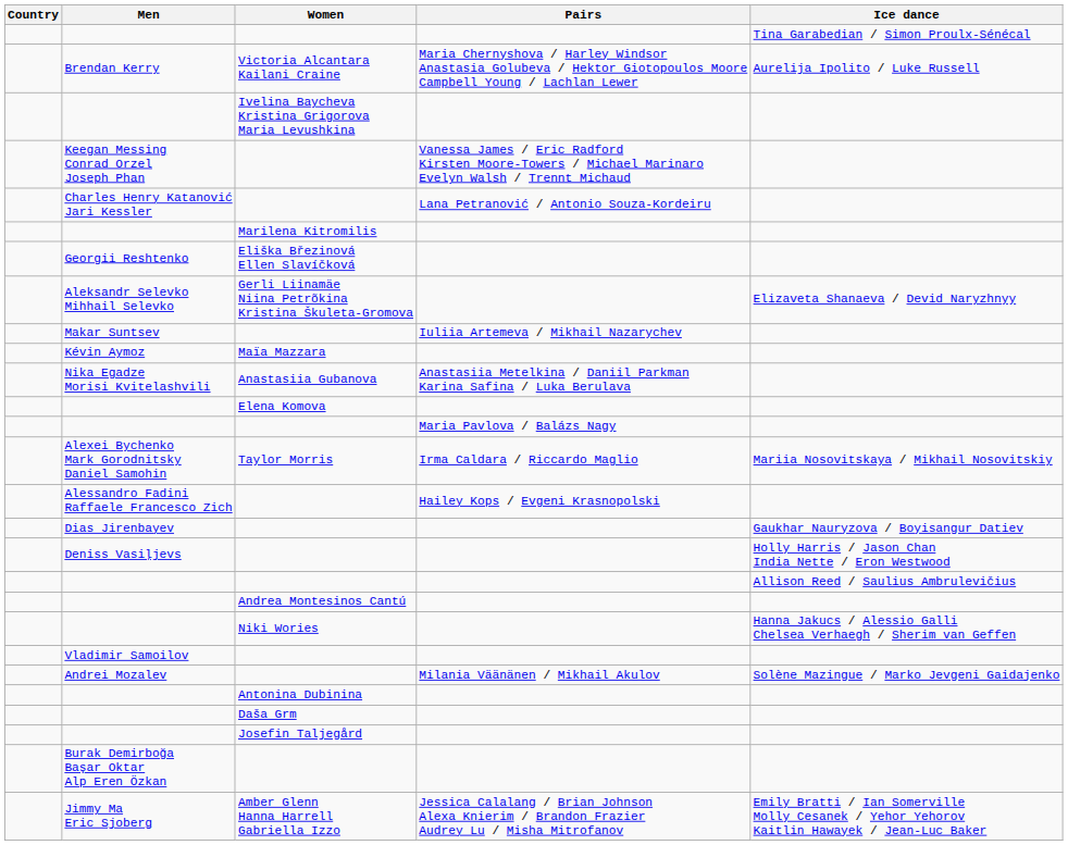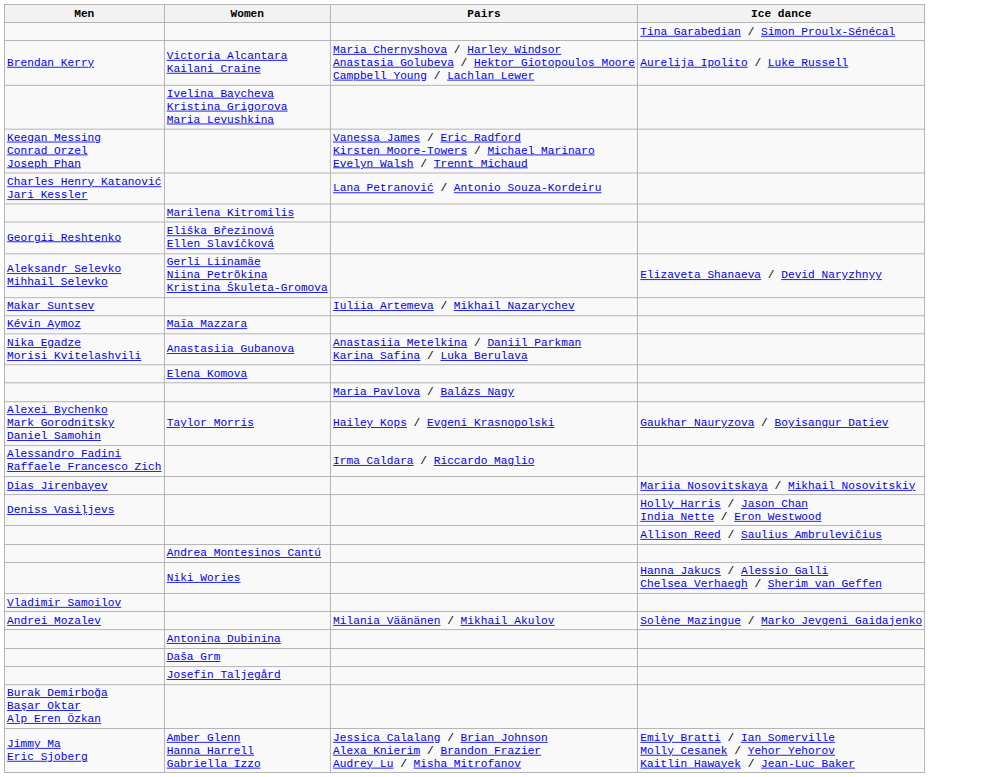- column: Country
Alexei Bychenko Mark Gorodnitsky Daniel Samohin | Pairs: Irma Caldara / Riccardo Maglio -> Hailey Kops / Evgeni Krasnopolski
Alexei Bychenko Mark Gorodnitsky Daniel Samohin | Ice dance: Mariia Nosovitskaya / Mikhail Nosovitskiy -> Gaukhar Nauryzova / Boyisangur Datiev
Alessandro Fadini Raffaele Francesco Zich | Pairs: Hailey Kops / Evgeni Krasnopolski -> Irma Caldara / Riccardo Maglio
Dias Jirenbayev | Ice dance: Gaukhar Nauryzova / Boyisangur Datiev -> Mariia Nosovitskaya / Mikhail Nosovitskiy
